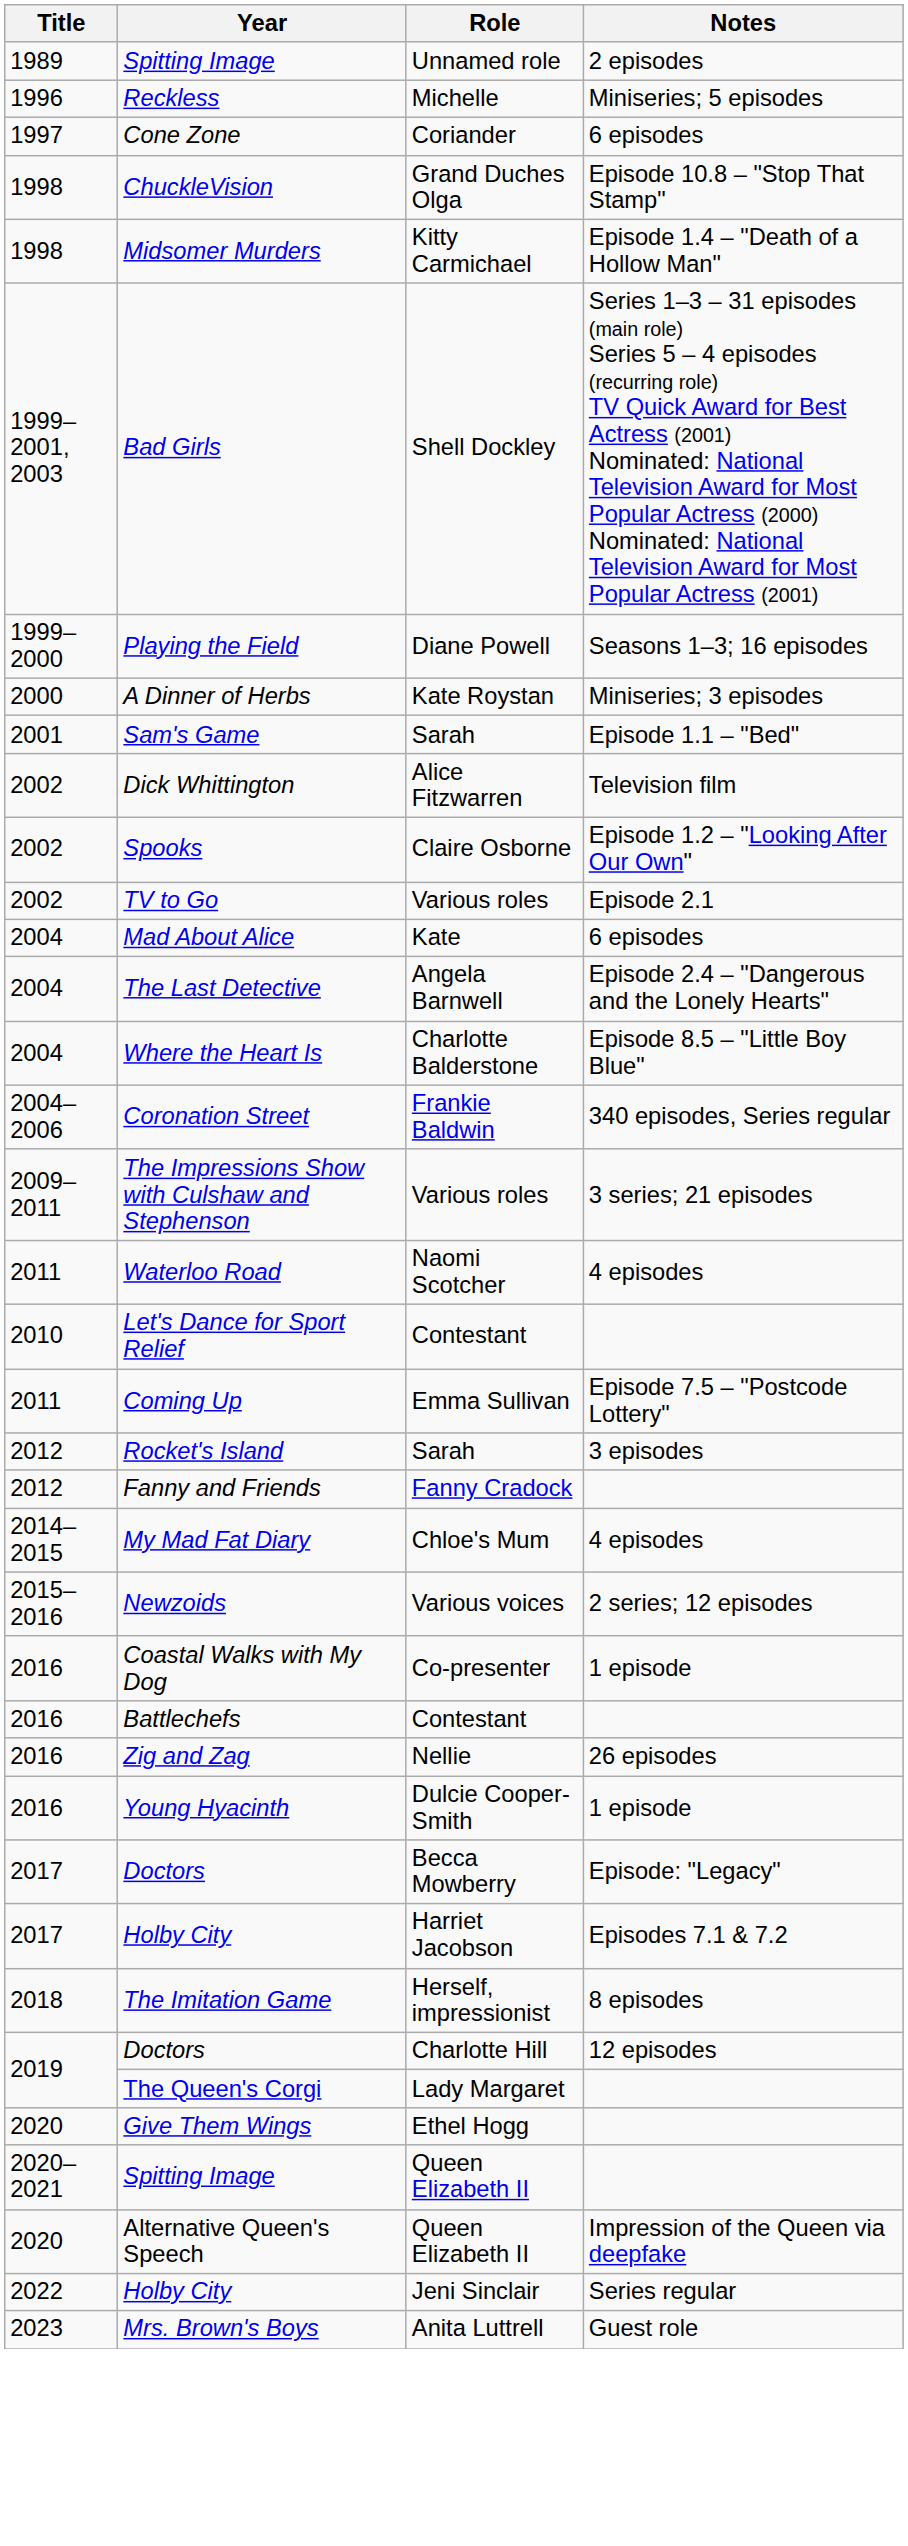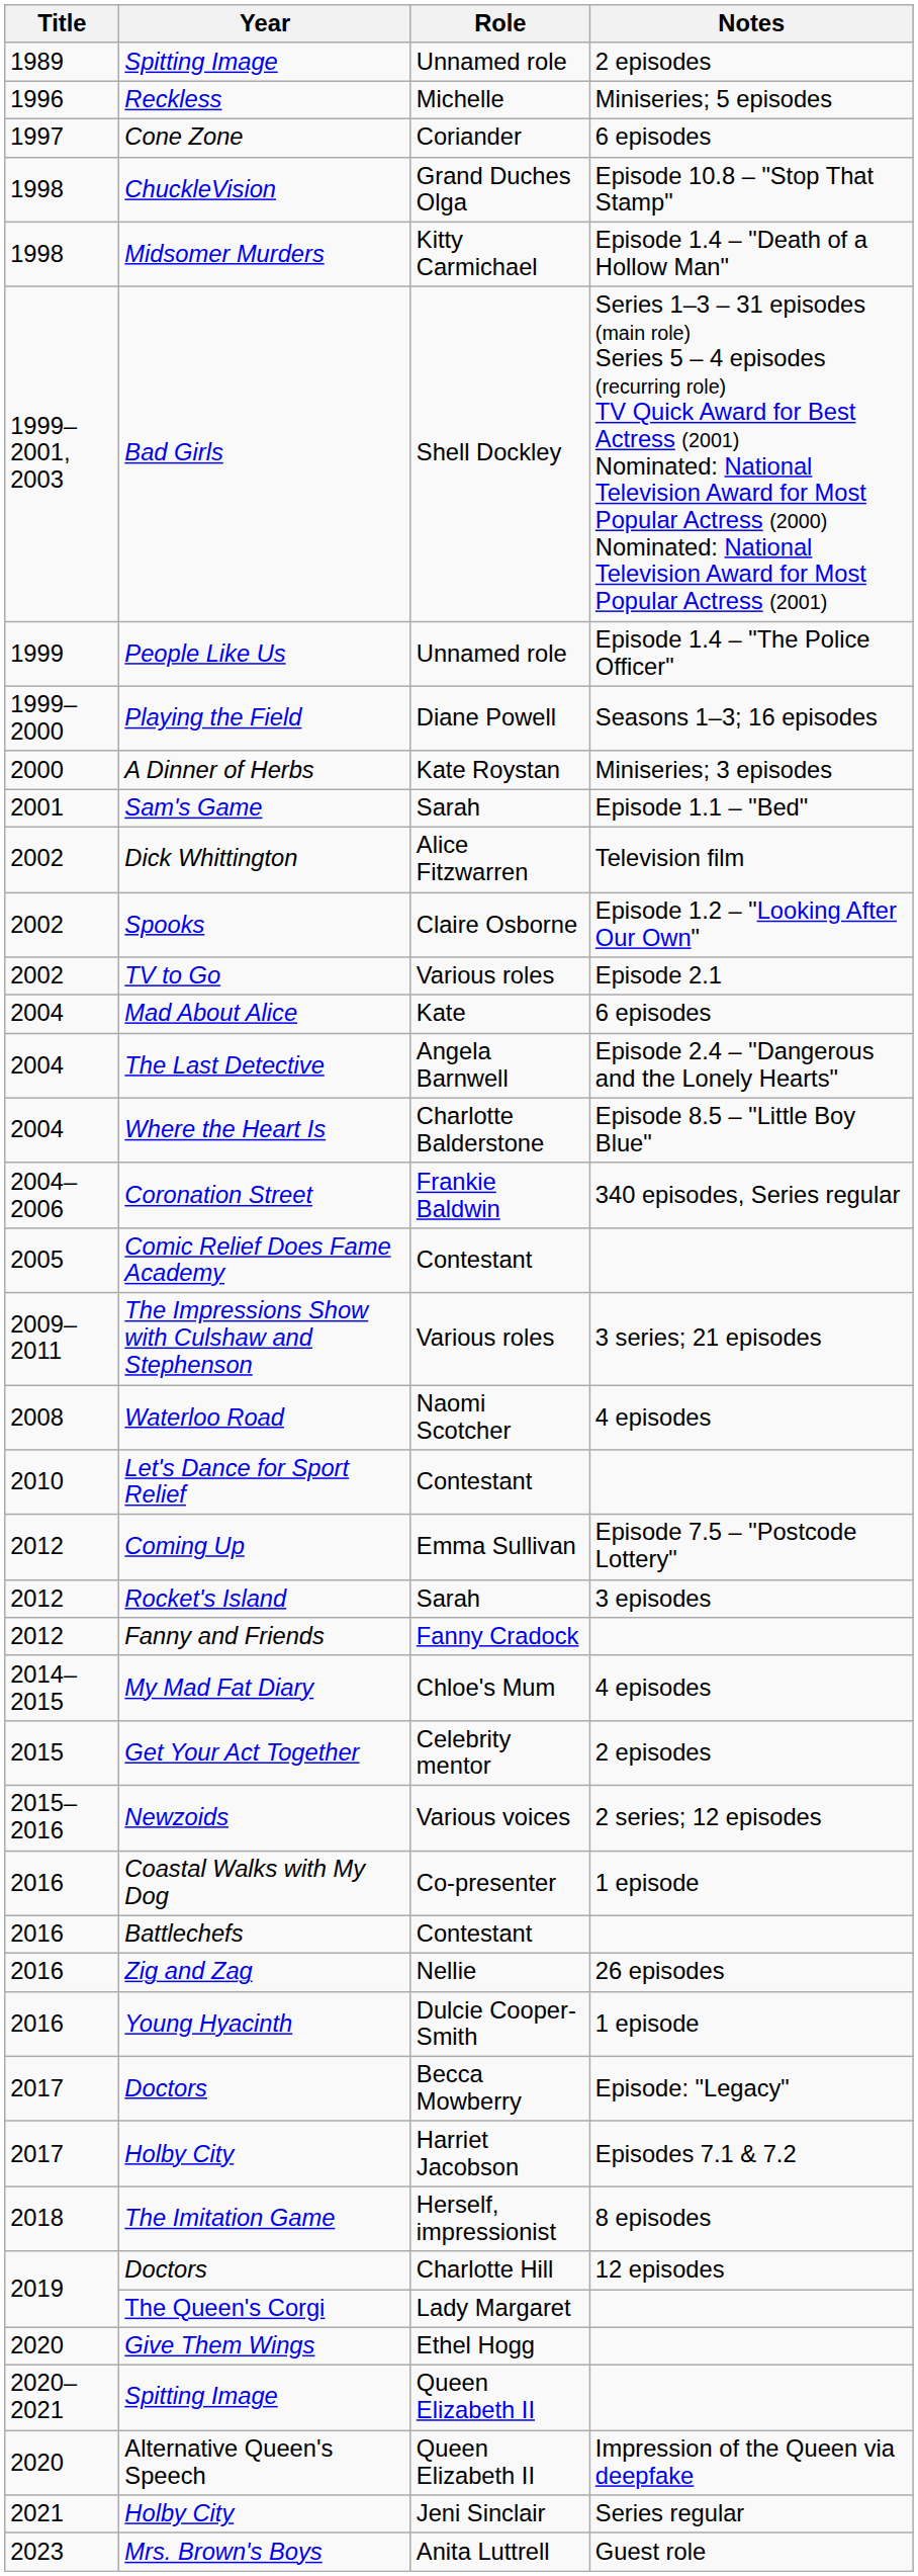+ row: 1999 | People Like Us | Unnamed role | Episode 1.4 – "The Police Officer"
+ row: 2005 | Comic Relief Does Fame Academy | Contestant
Waterloo Road | Title: 2011 -> 2008
Coming Up | Title: 2011 -> 2012
+ row: 2015 | Get Your Act Together | Celebrity mentor | 2 episodes
Holby City / Jeni Sinclair | Title: 2022 -> 2021
